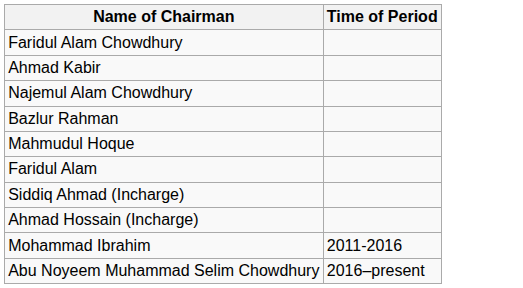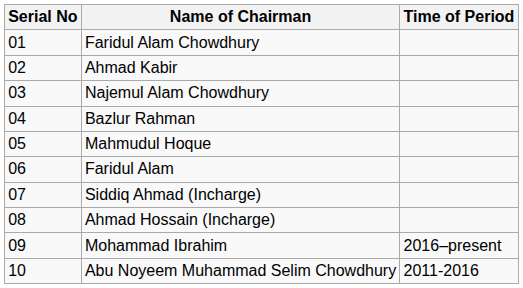+ column: Serial No | 01 | 02 | 03 | 04 | 05 | 06 | 07 | 08 | 09 | 10
Mohammad Ibrahim | Time of Period: 2011-2016 -> 2016–present
Abu Noyeem Muhammad Selim Chowdhury | Time of Period: 2016–present -> 2011-2016
